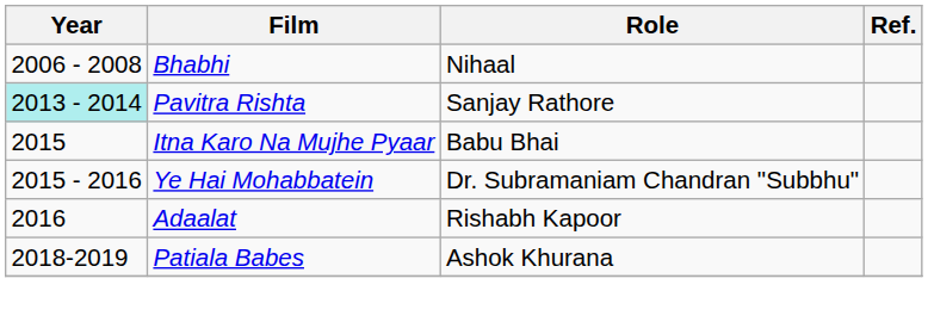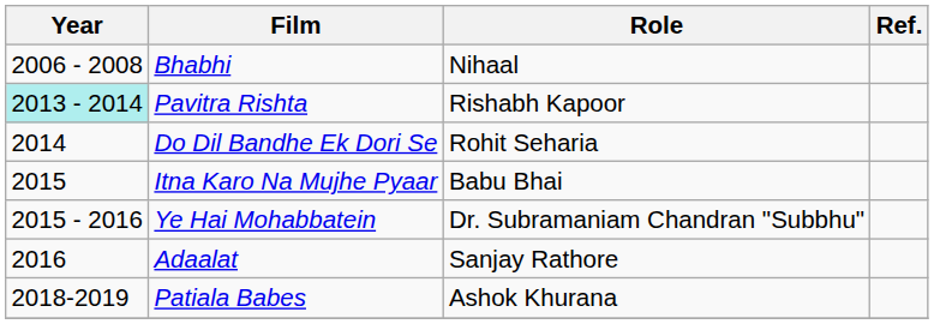Pavitra Rishta | Role: Sanjay Rathore -> Rishabh Kapoor
+ row: 2014 | Do Dil Bandhe Ek Dori Se | Rohit Seharia
Adaalat | Role: Rishabh Kapoor -> Sanjay Rathore
